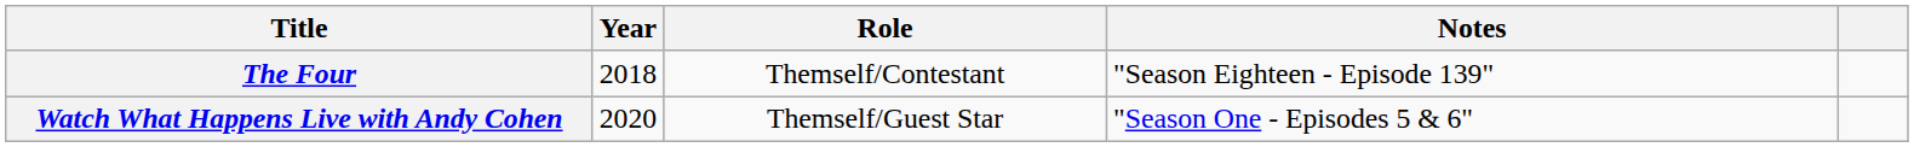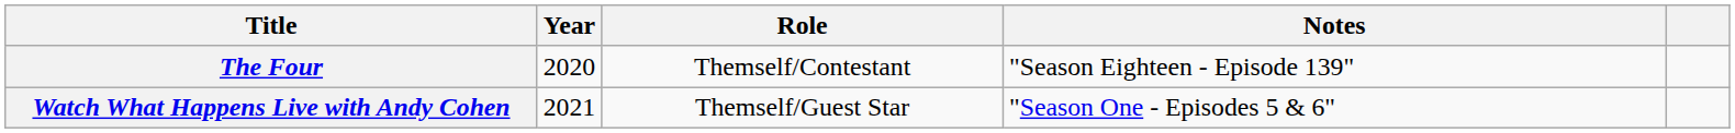The Four | Year: 2018 -> 2020
Watch What Happens Live with Andy Cohen | Year: 2020 -> 2021
